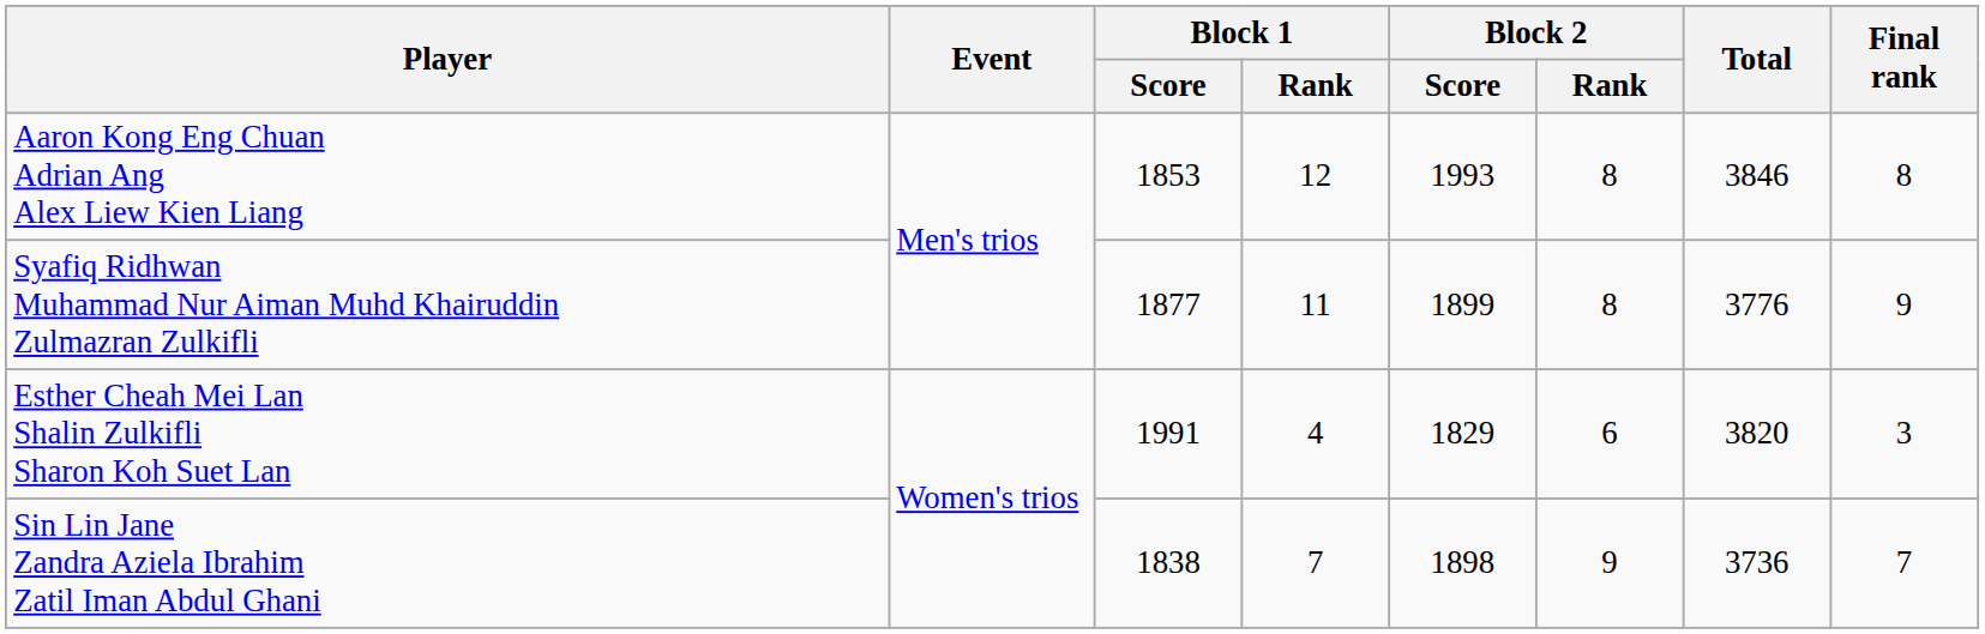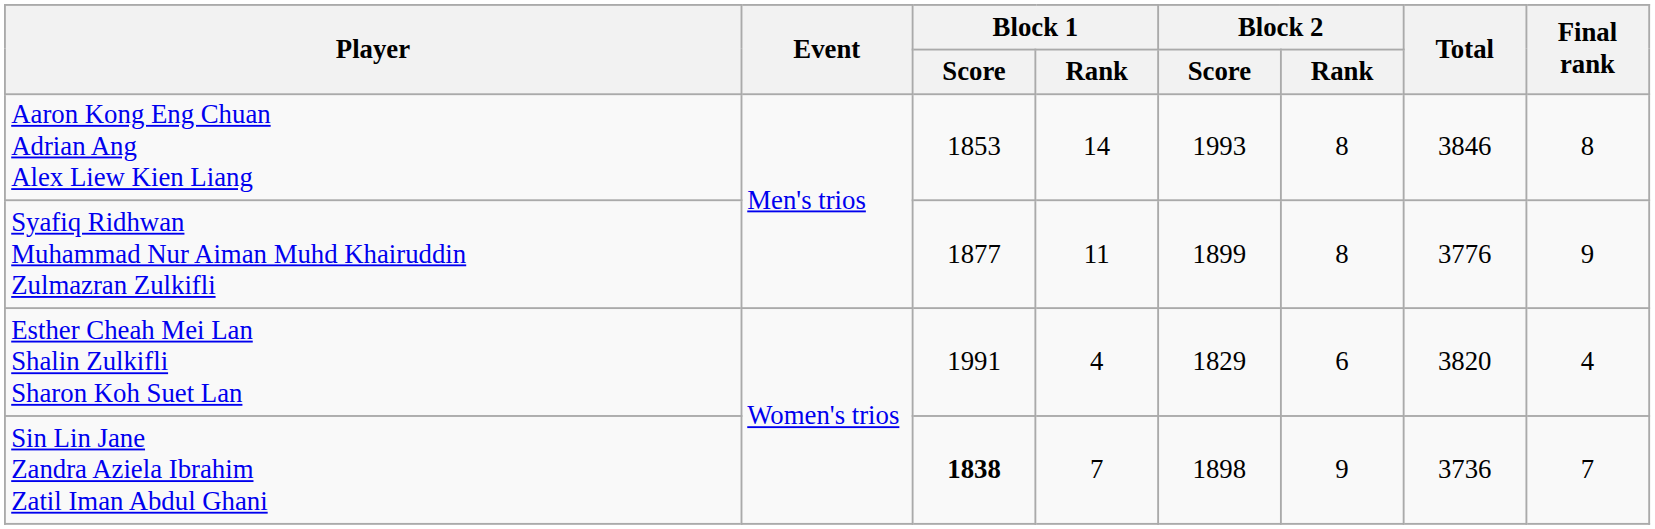Aaron Kong Eng Chuan Adrian Ang Alex Liew Kien Liang | Block 1 / Rank: 12 -> 14
Esther Cheah Mei Lan Shalin Zulkifli Sharon Koh Suet Lan | Final rank: 3 -> 4
Sin Lin Jane Zandra Aziela Ibrahim Zatil Iman Abdul Ghani | Block 1 / Score: normal -> bold
